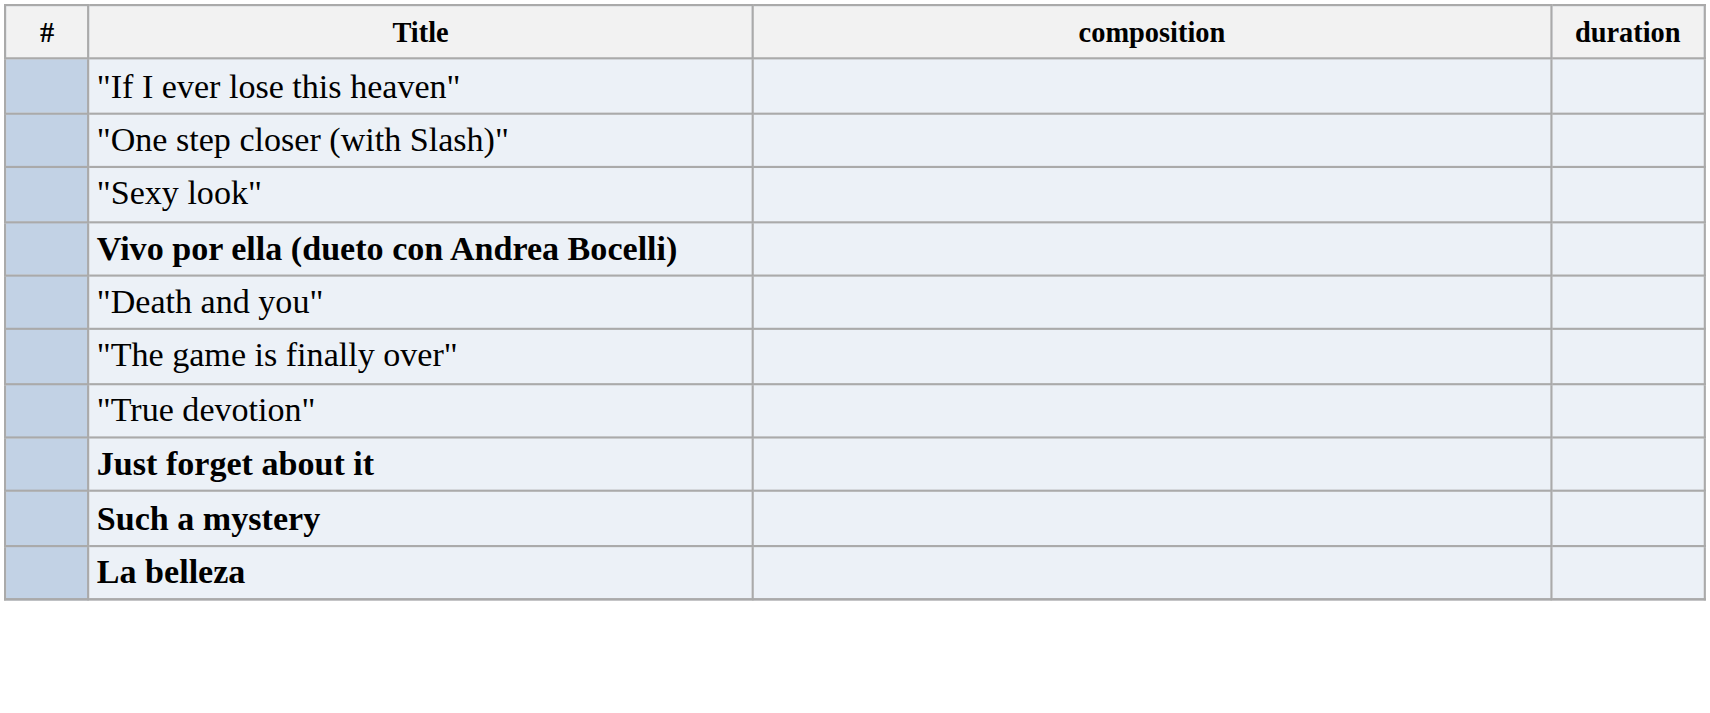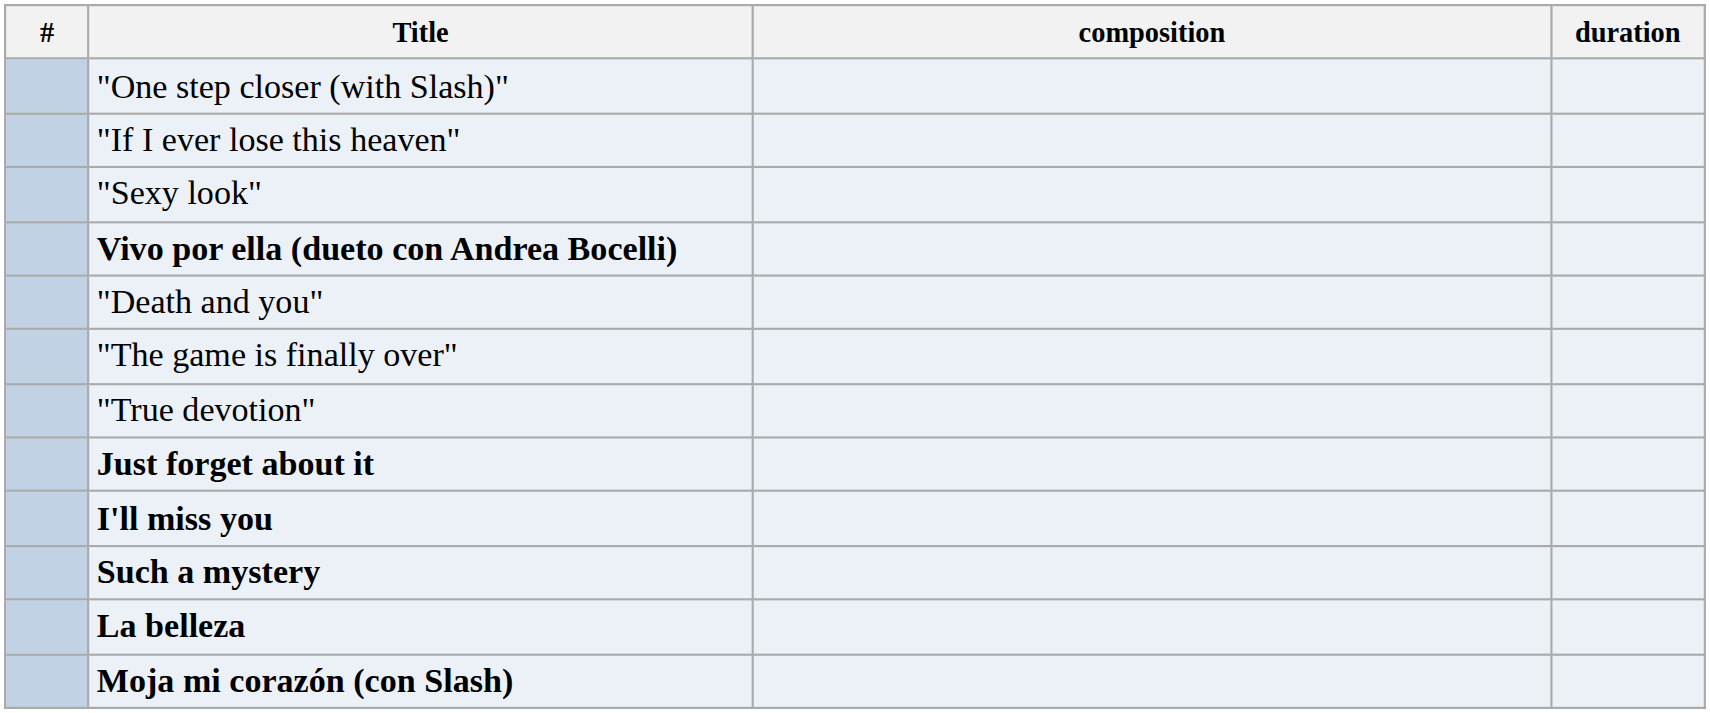rows swapped: "One step closer (with Slash)" <-> "If I ever lose this heaven"
+ row: I'll miss you
+ row: Moja mi corazón (con Slash)
